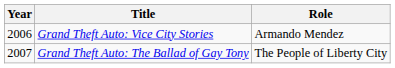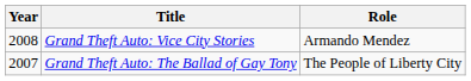Grand Theft Auto: Vice City Stories | Year: 2006 -> 2008
